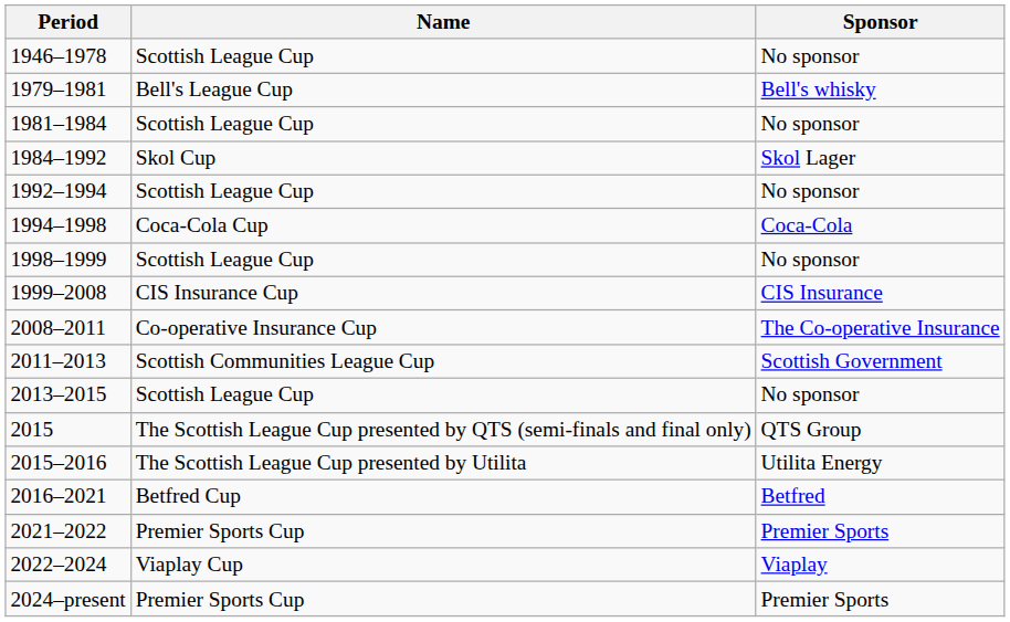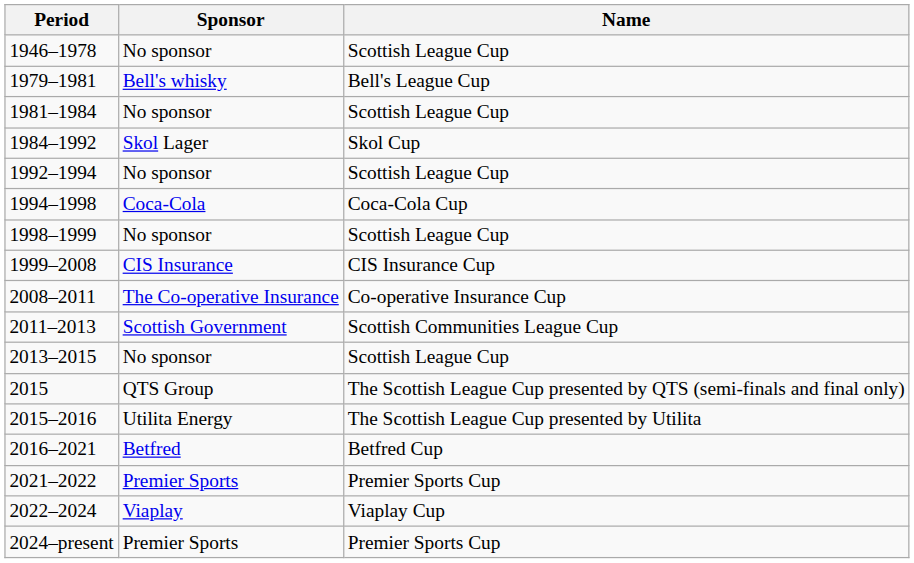columns swapped: Sponsor <-> Name
